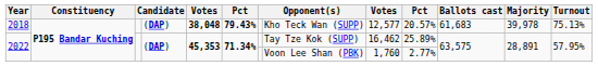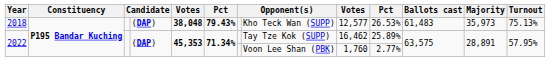2018 | column 10: 20.57% -> 26.53%
2018 | Ballots cast: 61,683 -> 61,483
2018 | Majority: 39,978 -> 35,973
